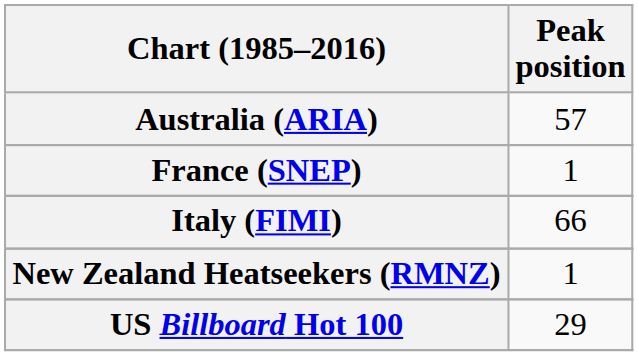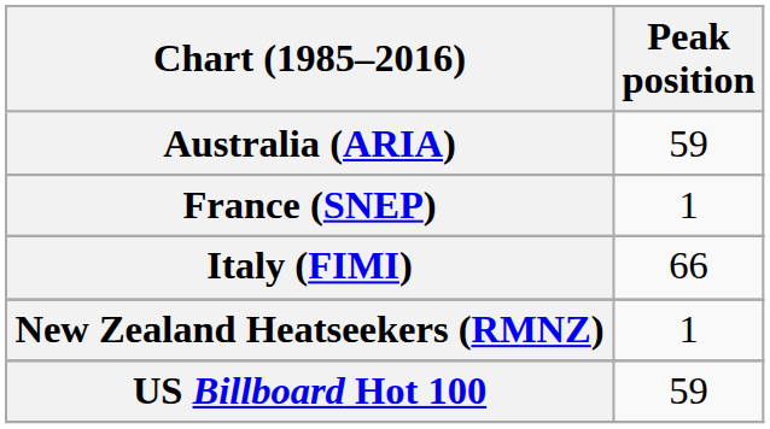Australia (ARIA) | Peak position: 57 -> 59
US Billboard Hot 100 | Peak position: 29 -> 59
